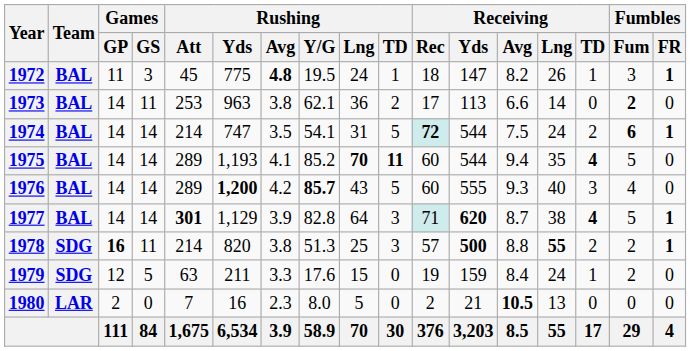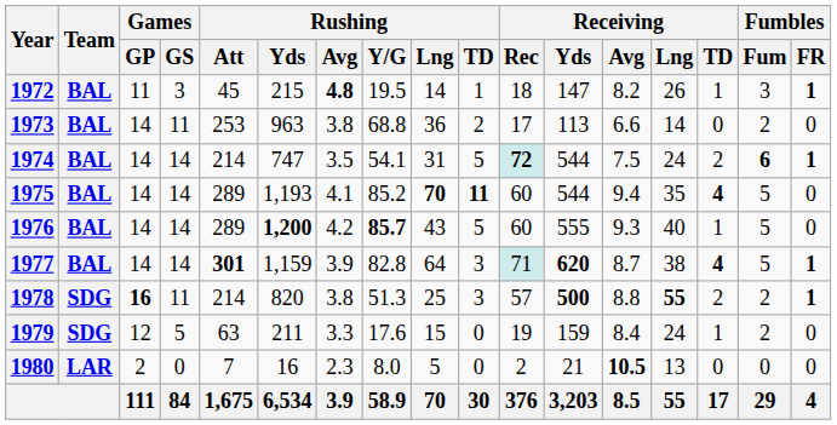1972 | Rushing / Yds: 775 -> 215
1972 | Rushing / Lng: 24 -> 14
1973 | Rushing / Y/G: 62.1 -> 68.8
1973 | Fumbles / Fum: bold -> normal
1976 | Receiving / TD: 3 -> 1
1976 | Fumbles / Fum: 4 -> 5
1977 | Rushing / Yds: 1,129 -> 1,159
